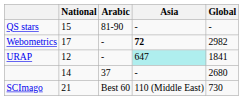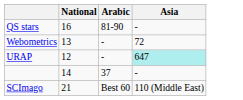- column: Global | - | 2982 | 1841 | 2680 | 730
QS stars | National: 15 -> 16
Webometrics | National: 17 -> 13
Webometrics | Asia: bold -> normal
